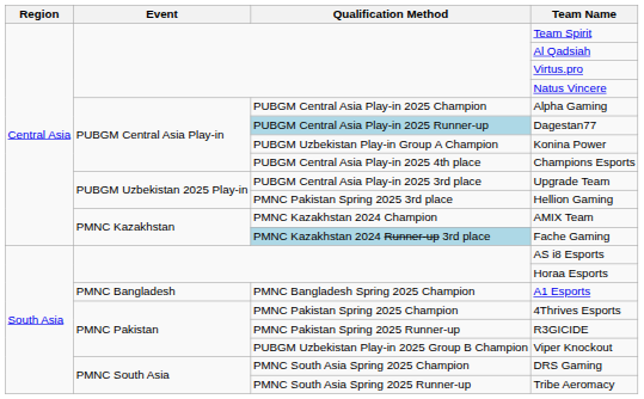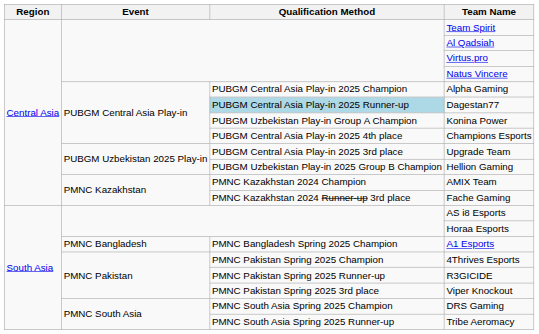Hellion Gaming | Qualification Method: PMNC Pakistan Spring 2025 3rd place -> PUBGM Uzbekistan Play-in 2025 Group B Champion
Fache Gaming | Qualification Method: lightblue background -> no background
Viper Knockout | Qualification Method: PUBGM Uzbekistan Play-in 2025 Group B Champion -> PMNC Pakistan Spring 2025 3rd place
